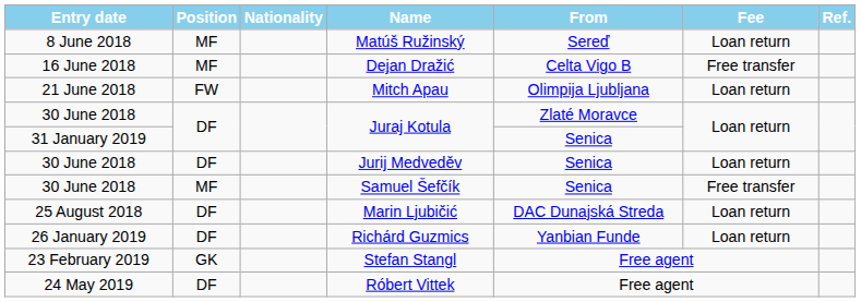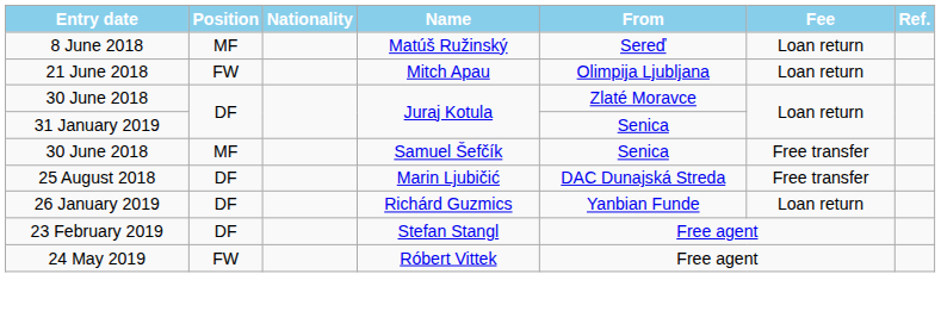- row: 16 June 2018 | MF | Dejan Dražić | Celta Vigo B | Free transfer
- row: 30 June 2018 | DF | Jurij Medveděv | Senica | Loan return
Marin Ljubičić | Fee: Loan return -> Free transfer
Stefan Stangl | Position: GK -> DF
Róbert Vittek | Position: DF -> FW
